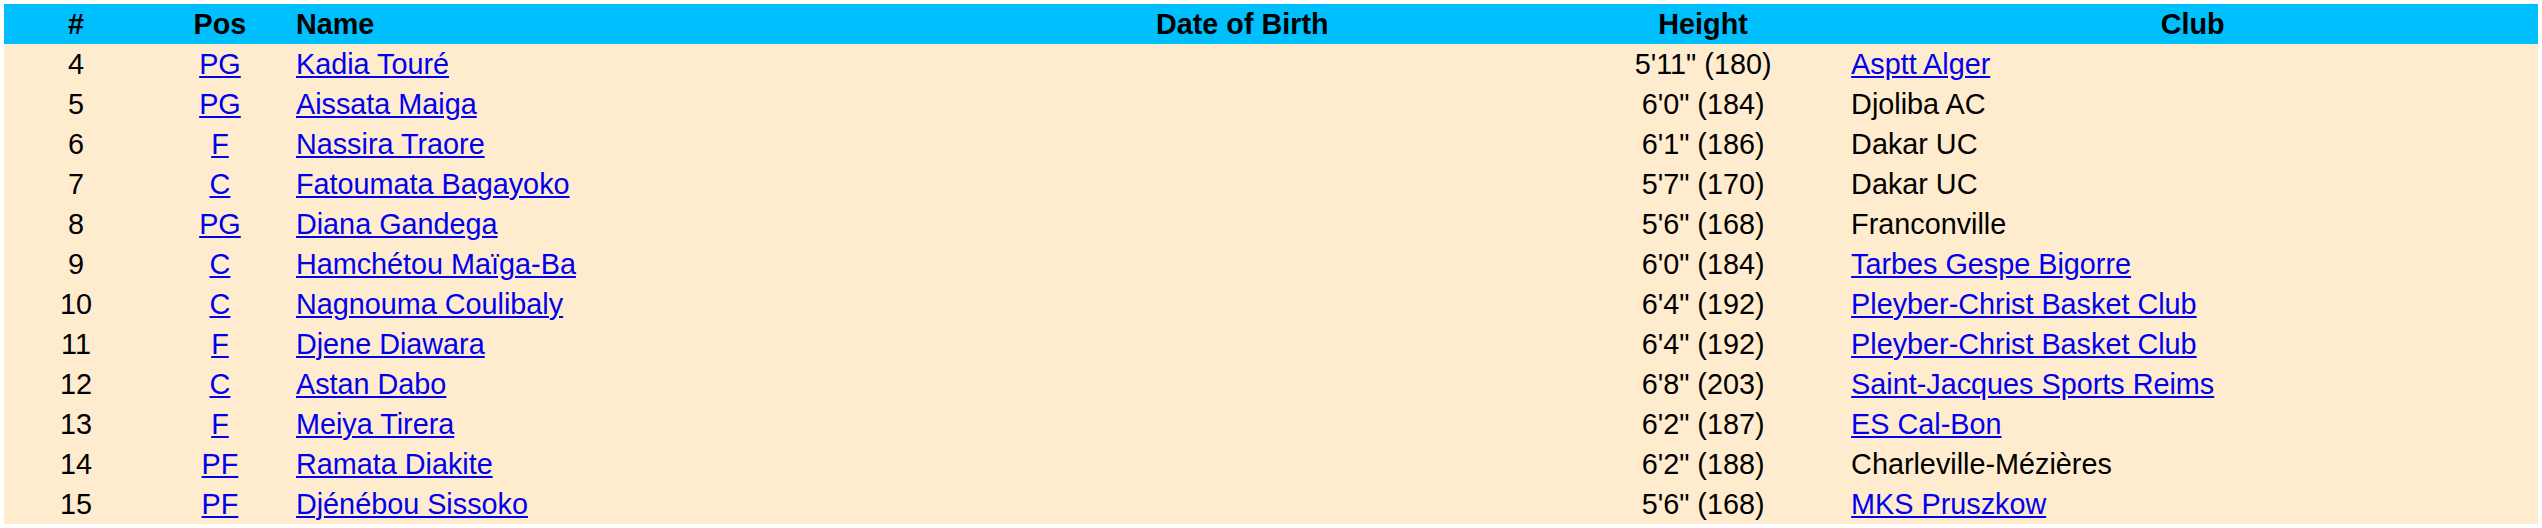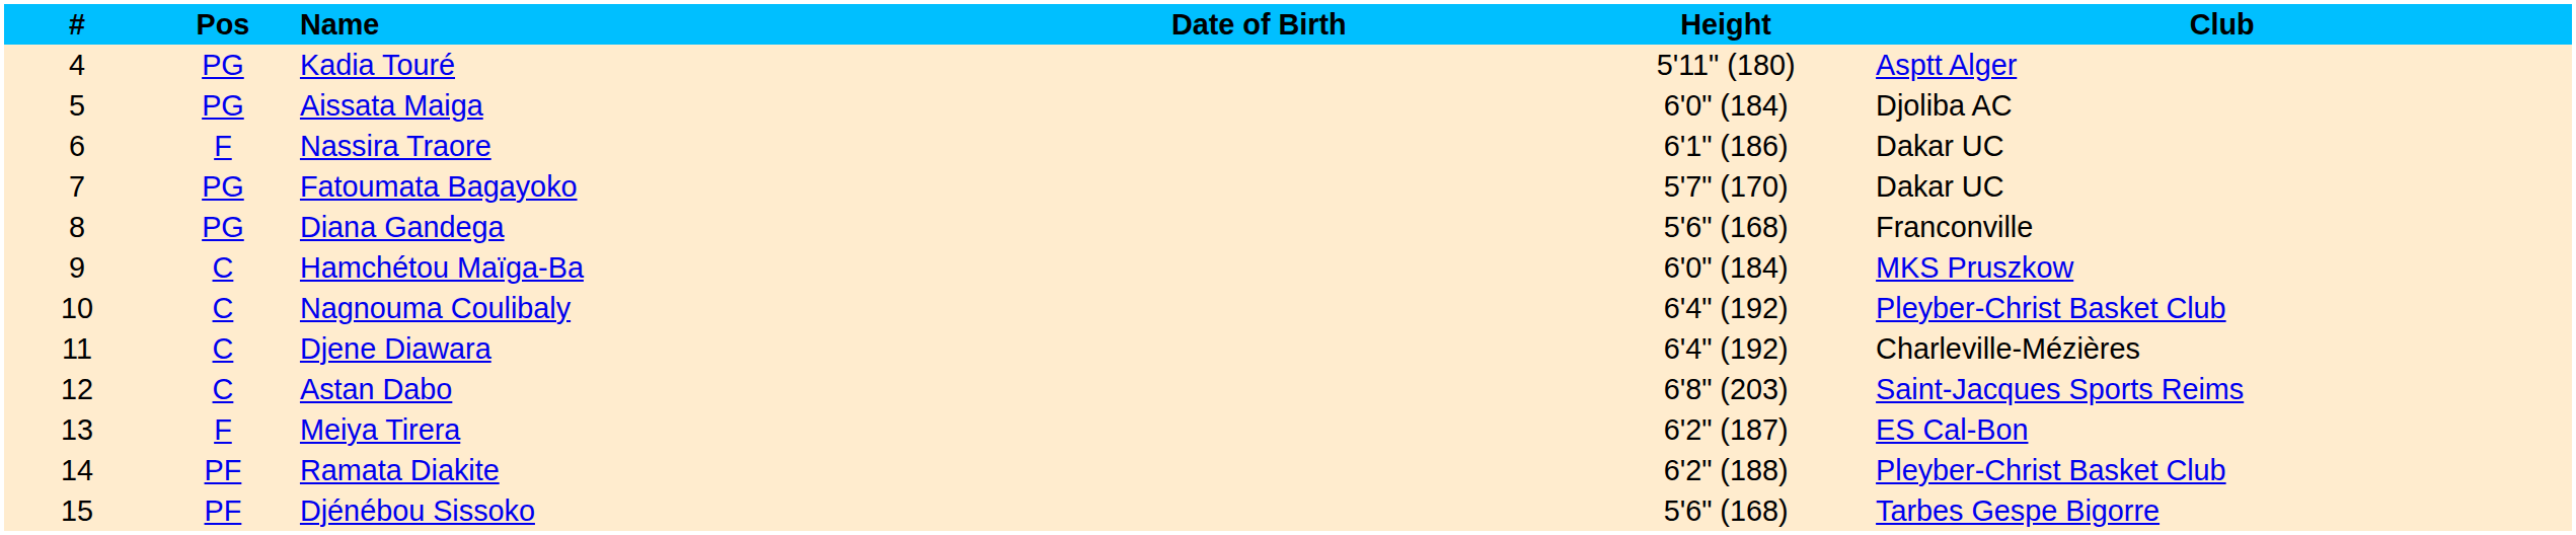Fatoumata Bagayoko | Pos: C -> PG
Hamchétou Maïga-Ba | Club: Tarbes Gespe Bigorre -> MKS Pruszkow
Djene Diawara | Pos: F -> C
Djene Diawara | Club: Pleyber-Christ Basket Club -> Charleville-Mézières
Ramata Diakite | Club: Charleville-Mézières -> Pleyber-Christ Basket Club
Djénébou Sissoko | Club: MKS Pruszkow -> Tarbes Gespe Bigorre
